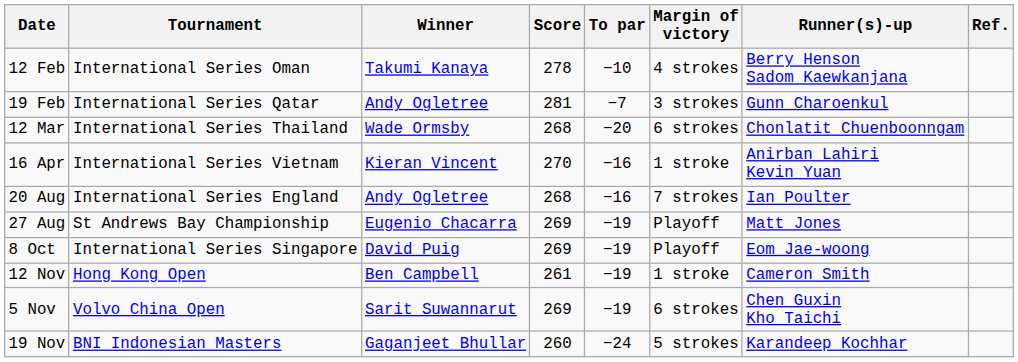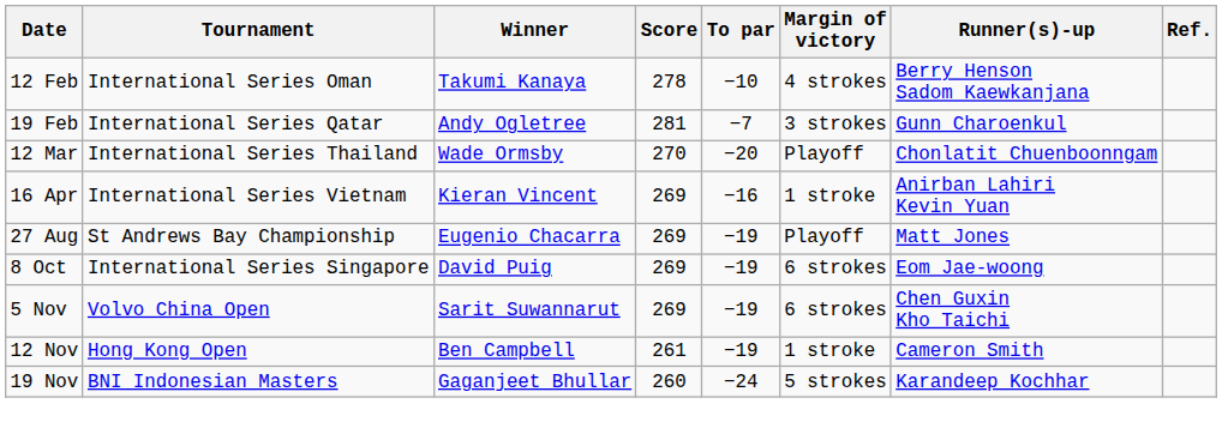12 Mar | Score: 268 -> 270
12 Mar | Margin of victory: 6 strokes -> Playoff
16 Apr | Score: 270 -> 269
- row: 20 Aug | International Series England | Andy Ogletree | 268 | −16 | 7 strokes | Ian Poulter
8 Oct | Margin of victory: Playoff -> 6 strokes
rows swapped: 5 Nov <-> 12 Nov
